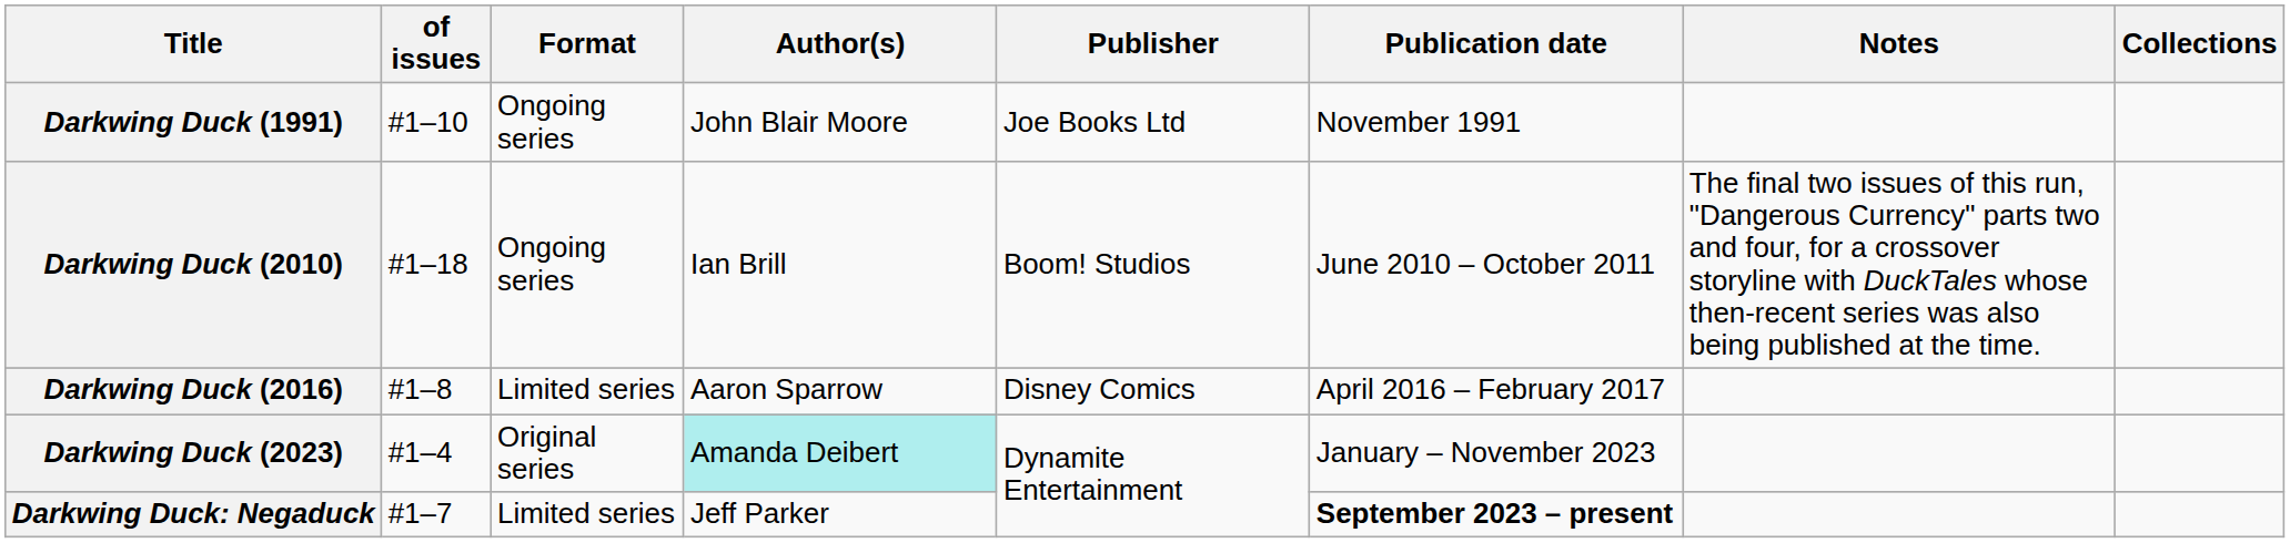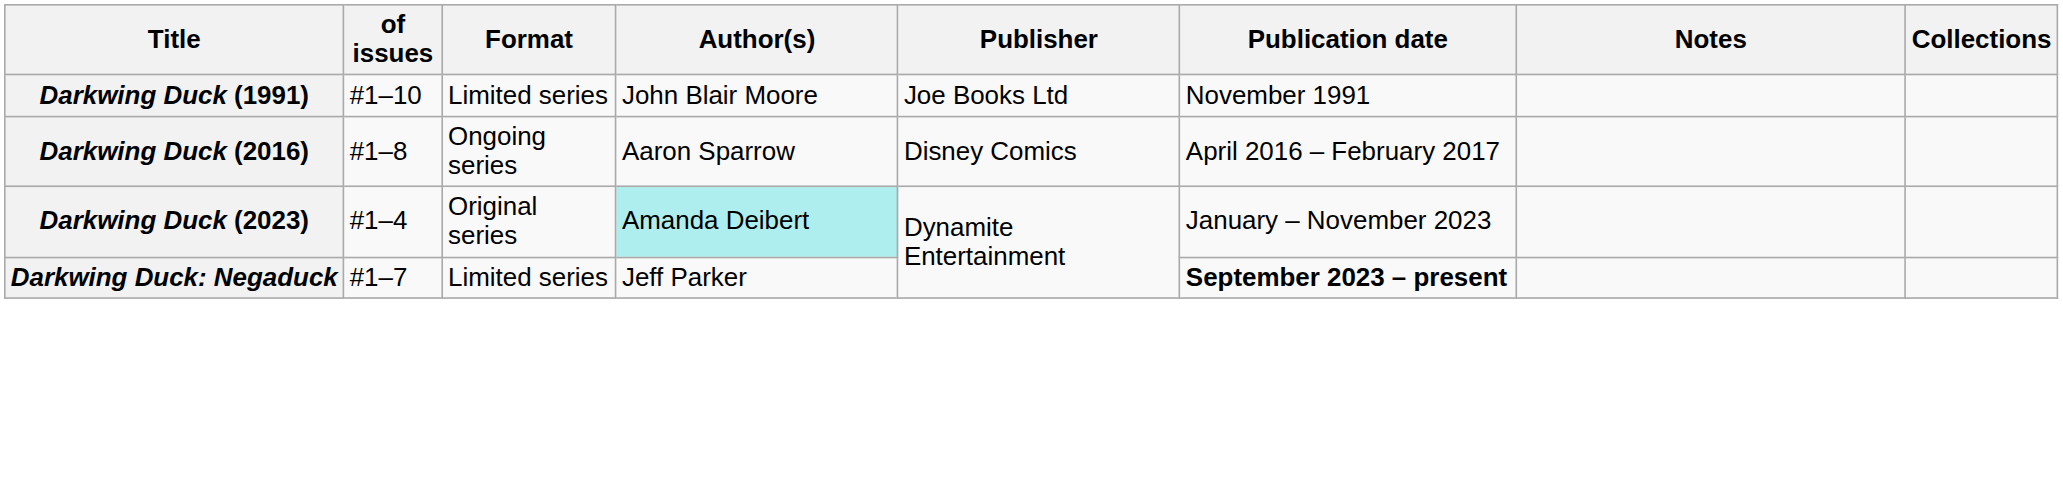Darkwing Duck (1991) | Format: Ongoing series -> Limited series
- row: Darkwing Duck (2010) | #1–18 | Ongoing series | Ian Brill | Boom! Studios | June 2010 – October 2011 | The final two issues of this run, "Dangerous Currency" parts two and four, for a crossover storyline with DuckTales whose then-recent series was also being published at the time.
Darkwing Duck (2016) | Format: Limited series -> Ongoing series
